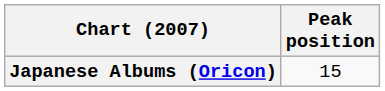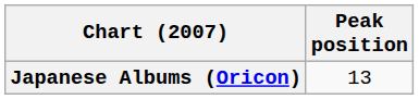Japanese Albums (Oricon) | Peak position: 15 -> 13
